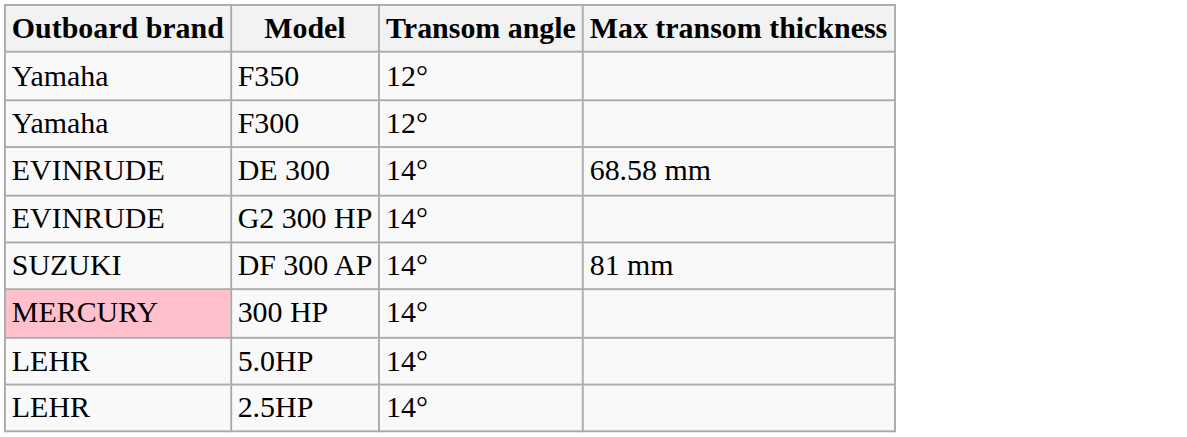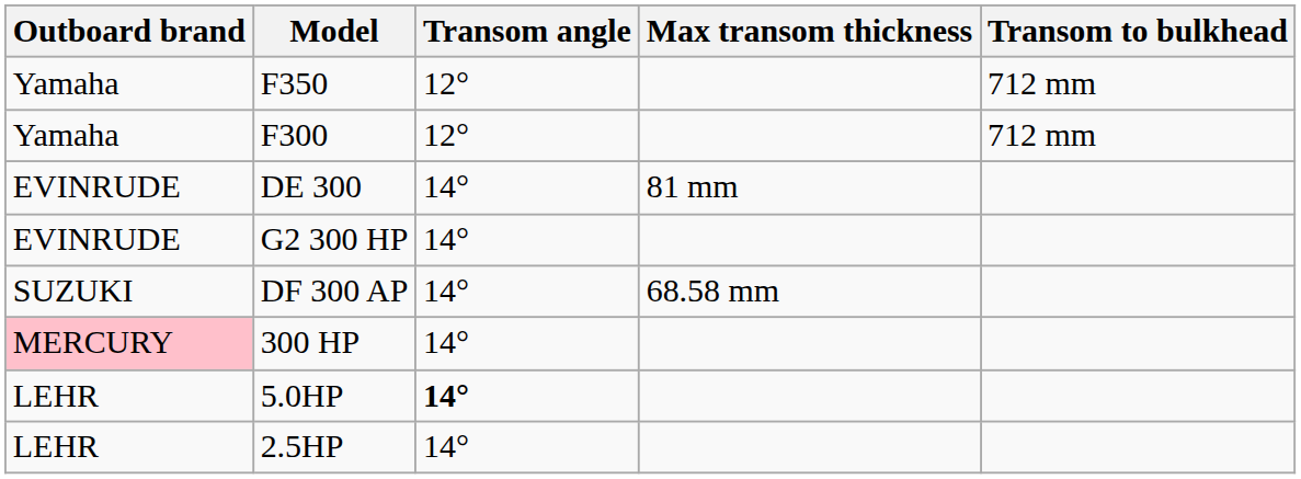+ column: Transom to bulkhead | 712 mm | 712 mm
DE 300 | Max transom thickness: 68.58 mm -> 81 mm
DF 300 AP | Max transom thickness: 81 mm -> 68.58 mm
5.0HP | Transom angle: normal -> bold
